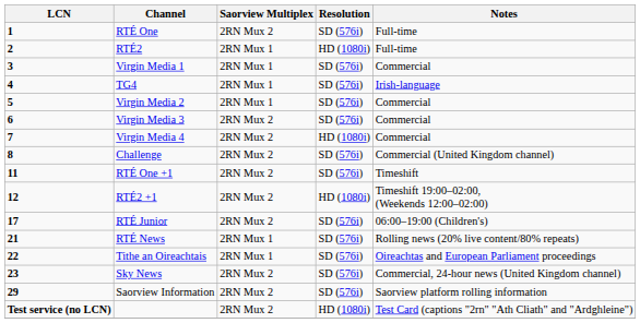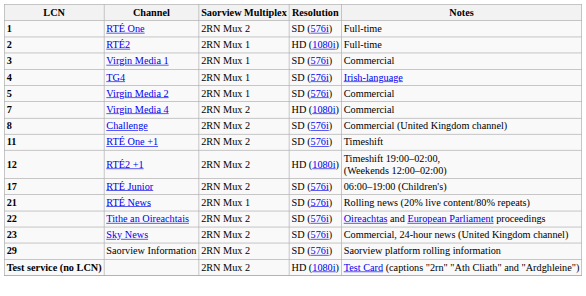- row: 6 | Virgin Media 3 | 2RN Mux 2 | SD (576i) | Commercial
Tithe an Oireachtais | Saorview Multiplex: 2RN Mux 1 -> 2RN Mux 2
